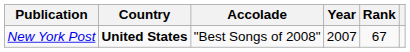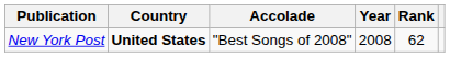New York Post | Year: 2007 -> 2008
New York Post | Rank: 67 -> 62
